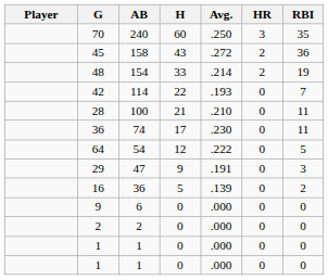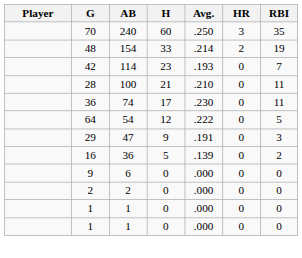- row: 45 | 158 | 43 | .272 | 2 | 36
42 | H: 22 -> 23
